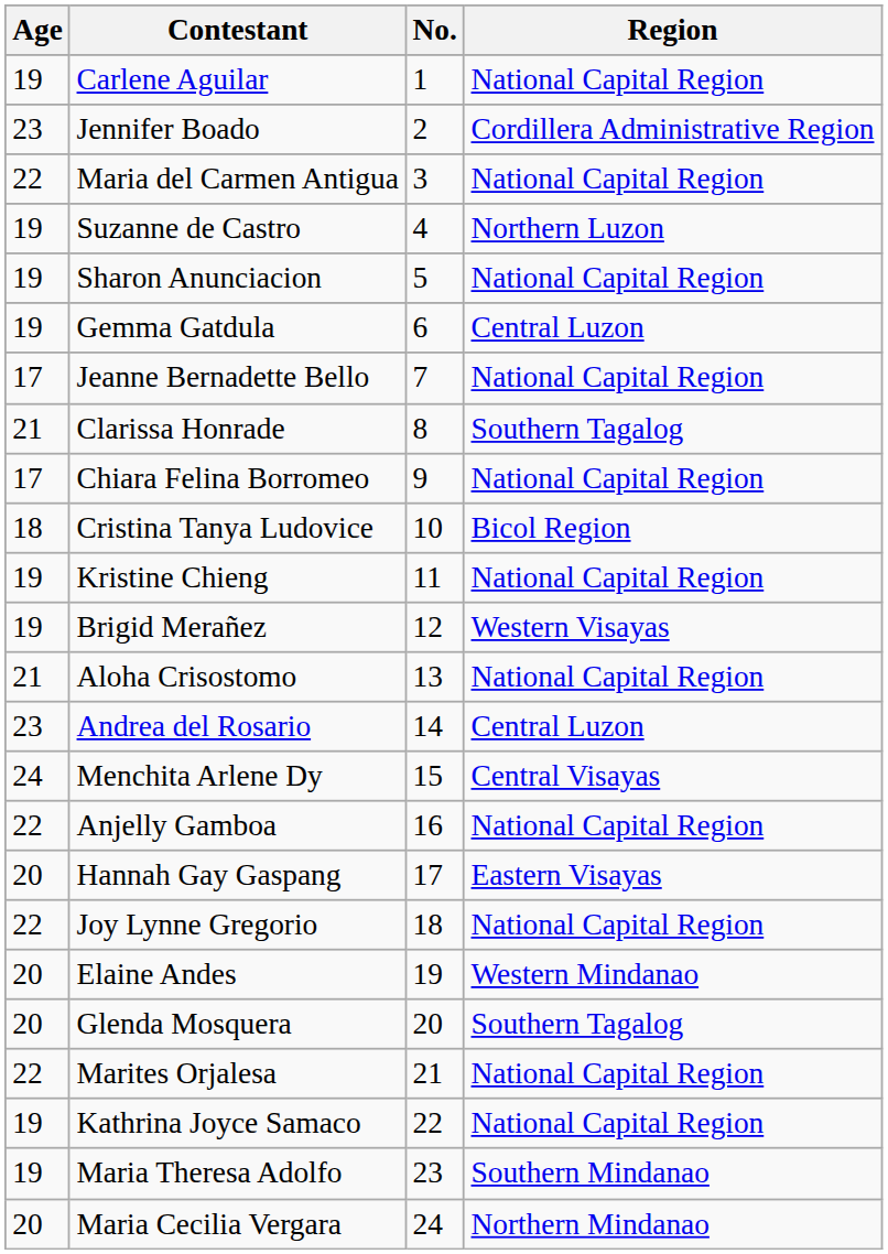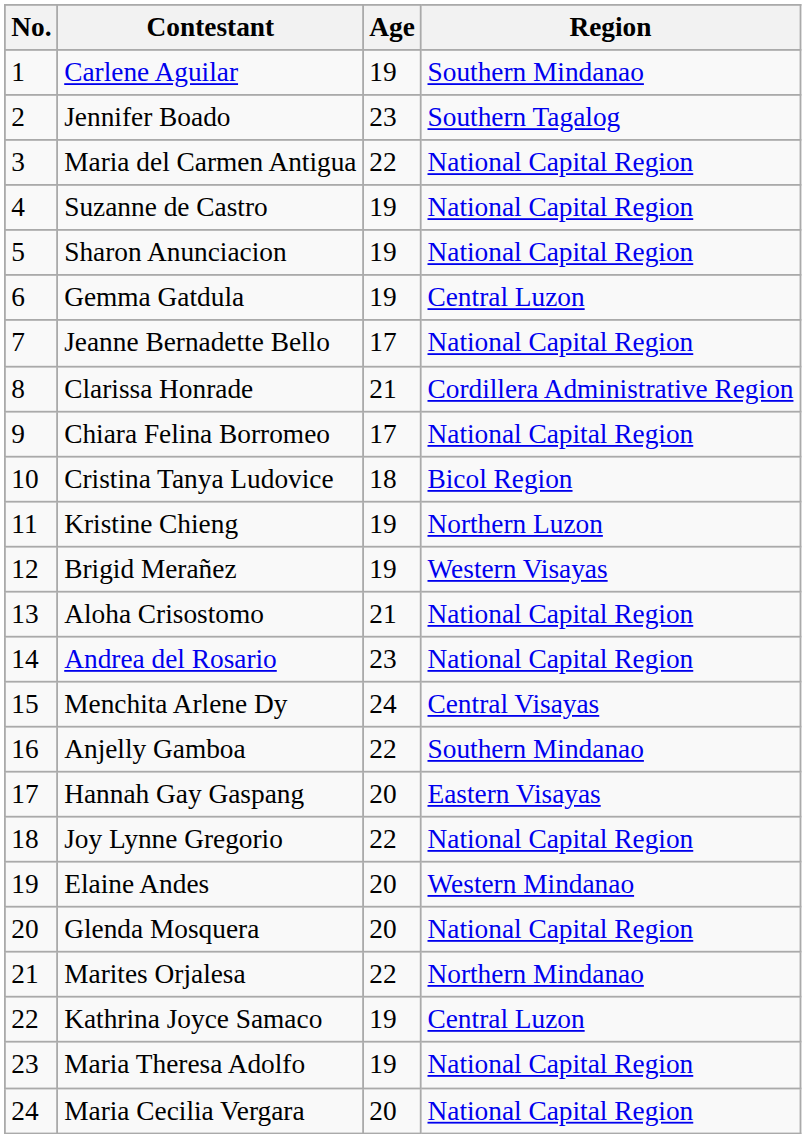columns swapped: No. <-> Age
Carlene Aguilar | Region: National Capital Region -> Southern Mindanao
Jennifer Boado | Region: Cordillera Administrative Region -> Southern Tagalog
Suzanne de Castro | Region: Northern Luzon -> National Capital Region
Clarissa Honrade | Region: Southern Tagalog -> Cordillera Administrative Region
Kristine Chieng | Region: National Capital Region -> Northern Luzon
Andrea del Rosario | Region: Central Luzon -> National Capital Region
Anjelly Gamboa | Region: National Capital Region -> Southern Mindanao
Glenda Mosquera | Region: Southern Tagalog -> National Capital Region
Marites Orjalesa | Region: National Capital Region -> Northern Mindanao
Kathrina Joyce Samaco | Region: National Capital Region -> Central Luzon
Maria Theresa Adolfo | Region: Southern Mindanao -> National Capital Region
Maria Cecilia Vergara | Region: Northern Mindanao -> National Capital Region
